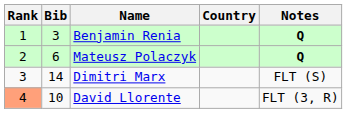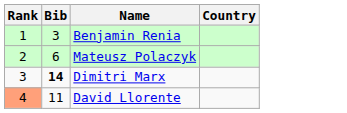- column: Notes | Q | Q | FLT (S) | FLT (3, R)
Dimitri Marx | Bib: normal -> bold
David Llorente | Bib: 10 -> 11
